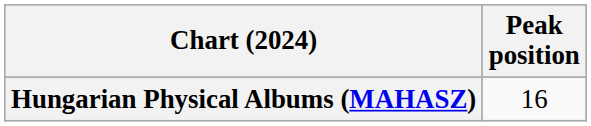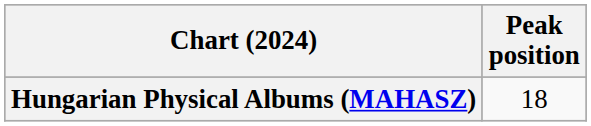Hungarian Physical Albums (MAHASZ) | Peak position: 16 -> 18
